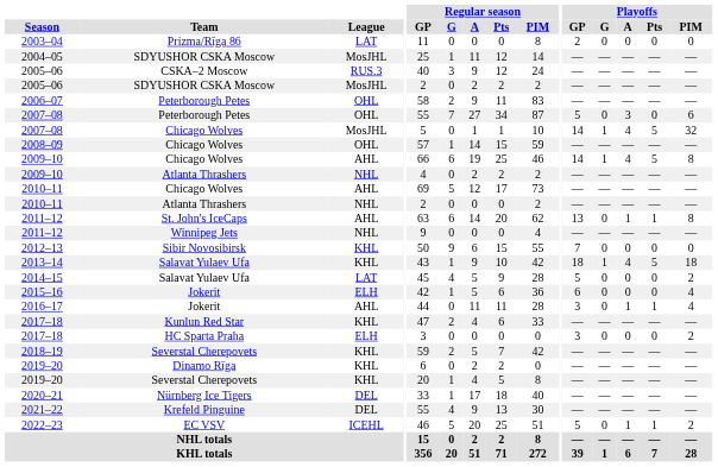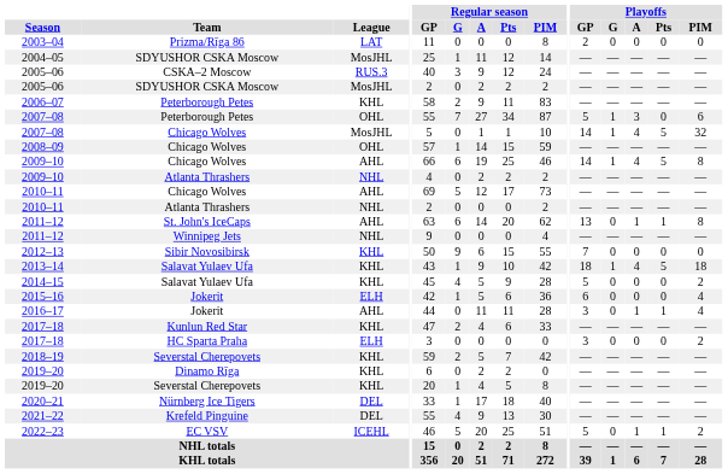2006–07 | League: OHL -> KHL
2007–08 / Peterborough Petes | Playoffs / G: 0 -> 1
2014–15 | League: LAT -> KHL
